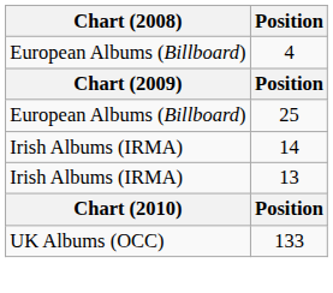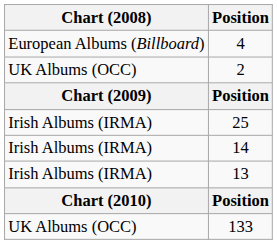+ row: UK Albums (OCC) | 2
25 | Chart (2008): European Albums (Billboard) -> Irish Albums (IRMA)
